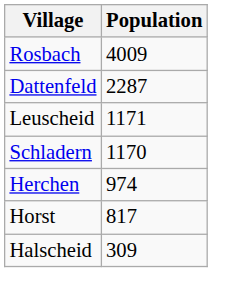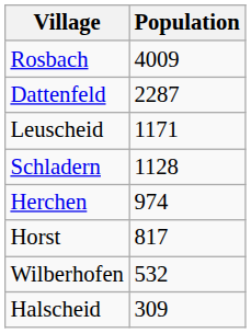Schladern | Population: 1170 -> 1128
+ row: Wilberhofen | 532
